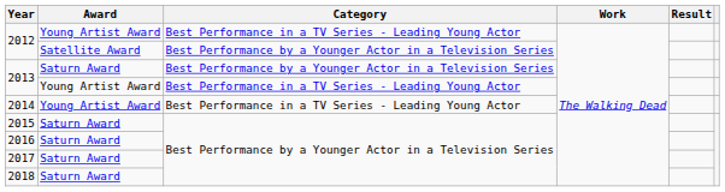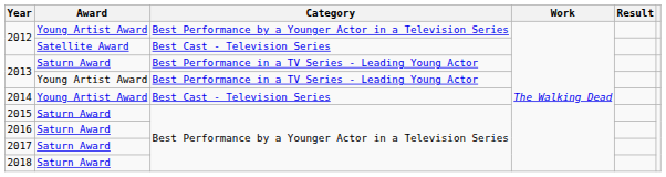2012 / Young Artist Award | Category: Best Performance in a TV Series - Leading Young Actor -> Best Performance by a Younger Actor in a Television Series
2012 / Satellite Award | Category: Best Performance by a Younger Actor in a Television Series -> Best Cast - Television Series
2013 / Saturn Award | Category: Best Performance by a Younger Actor in a Television Series -> Best Performance in a TV Series - Leading Young Actor
2014 | Category: Best Performance in a TV Series - Leading Young Actor -> Best Cast - Television Series
